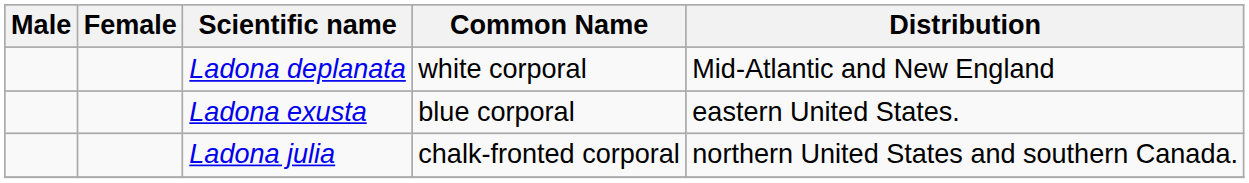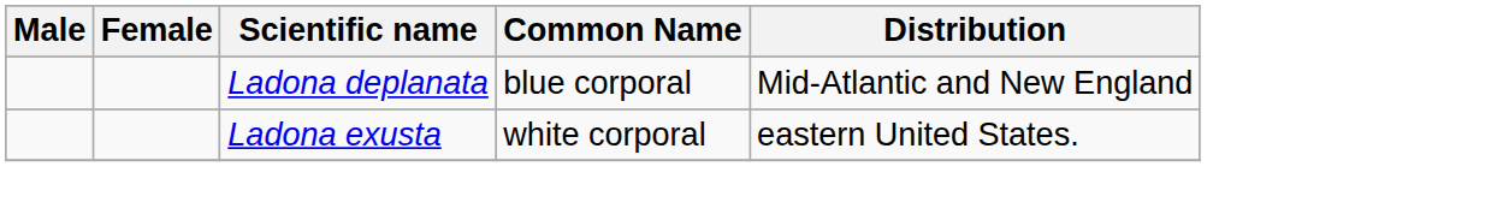Ladona deplanata | Common Name: white corporal -> blue corporal
Ladona exusta | Common Name: blue corporal -> white corporal
- row: Ladona julia | chalk-fronted corporal | northern United States and southern Canada.
